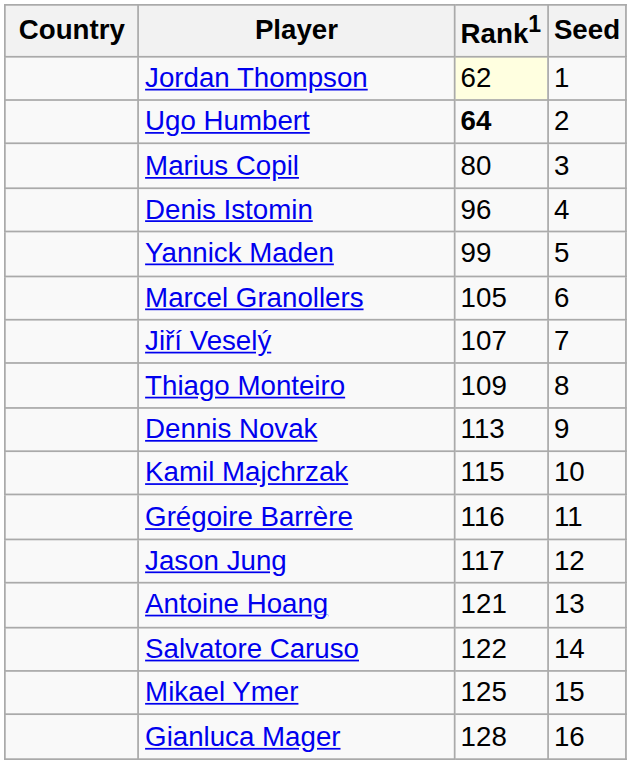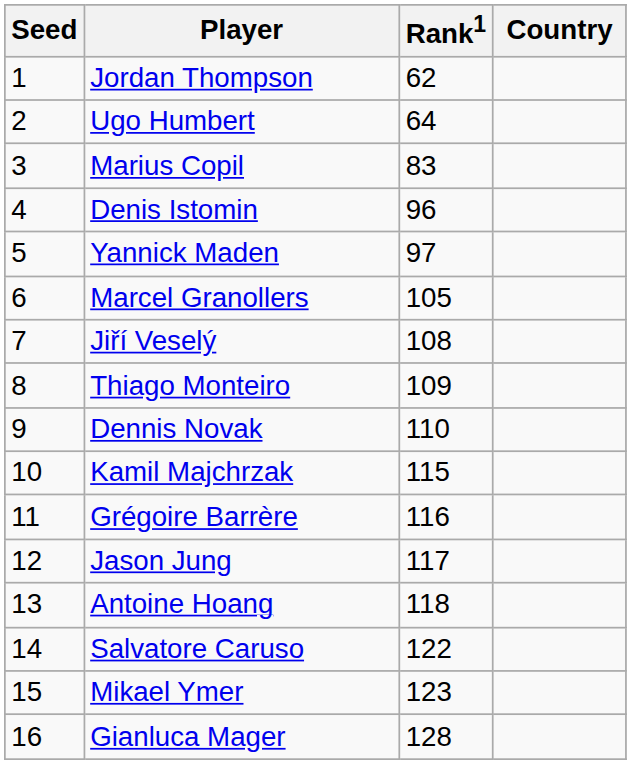columns swapped: Country <-> Seed
Jordan Thompson | Rank1: lightyellow background -> no background
Ugo Humbert | Rank1: bold -> normal
Marius Copil | Rank1: 80 -> 83
Yannick Maden | Rank1: 99 -> 97
Jiří Veselý | Rank1: 107 -> 108
Dennis Novak | Rank1: 113 -> 110
Antoine Hoang | Rank1: 121 -> 118
Mikael Ymer | Rank1: 125 -> 123
